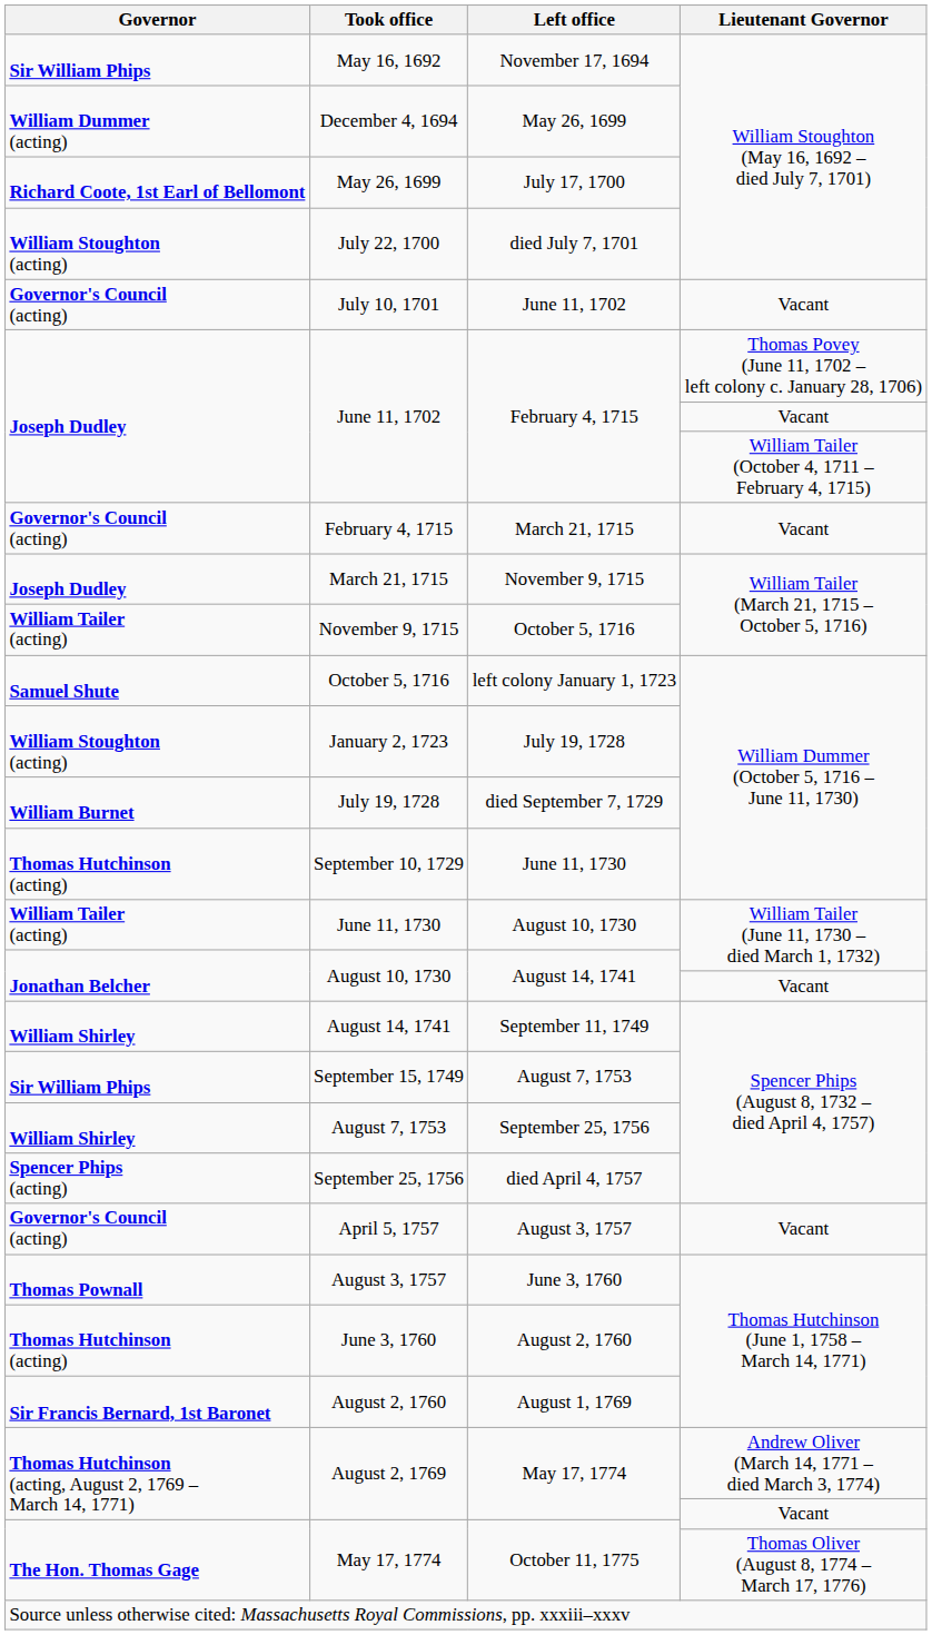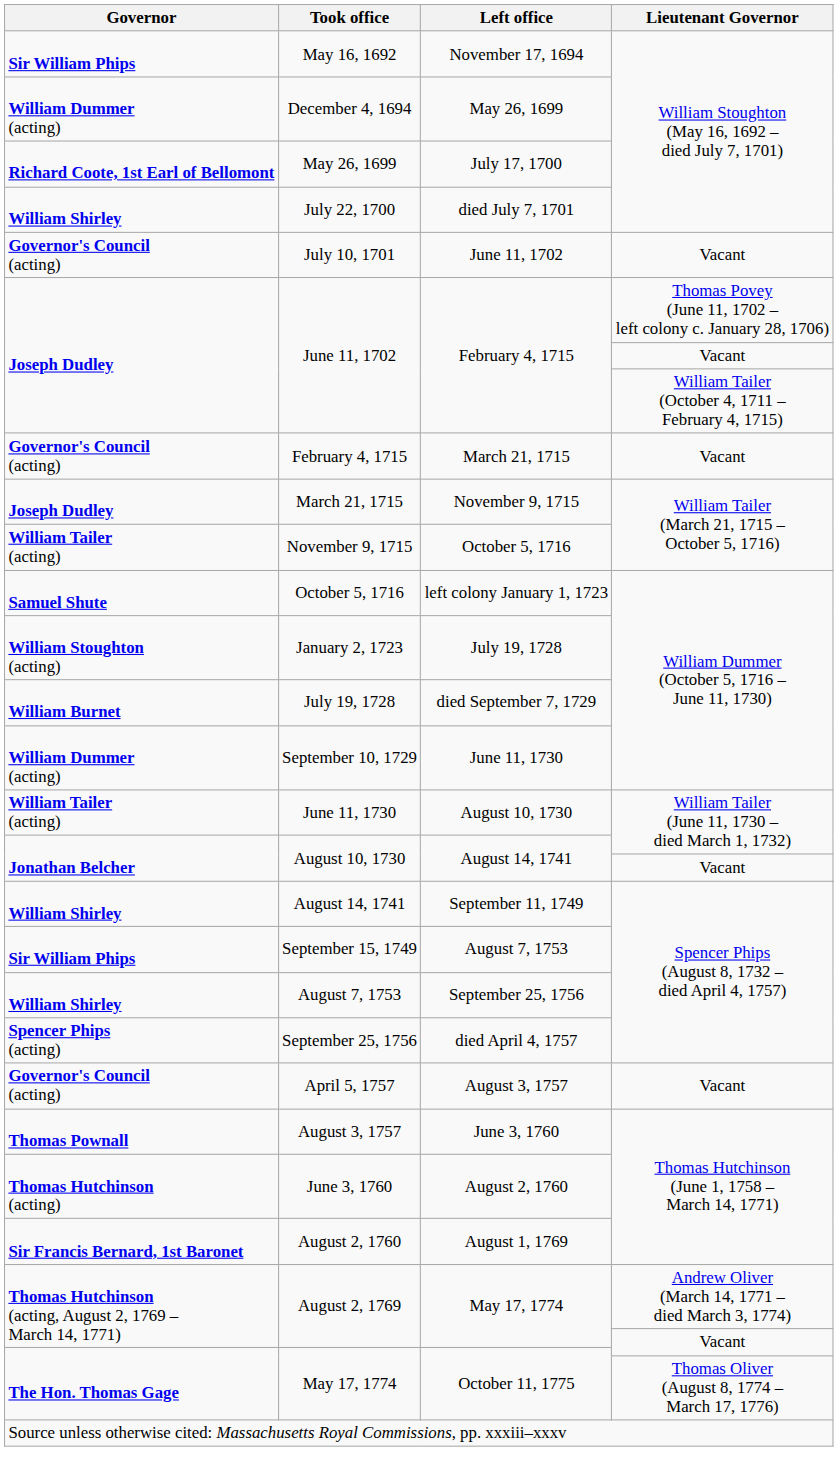July 22, 1700 | Governor: William Stoughton (acting) -> William Shirley
September 10, 1729 | Governor: Thomas Hutchinson (acting) -> William Dummer (acting)
